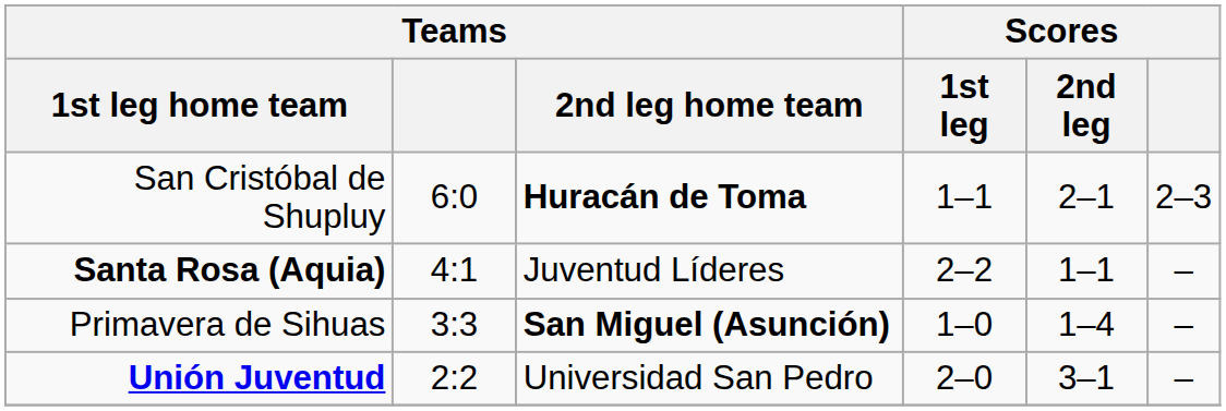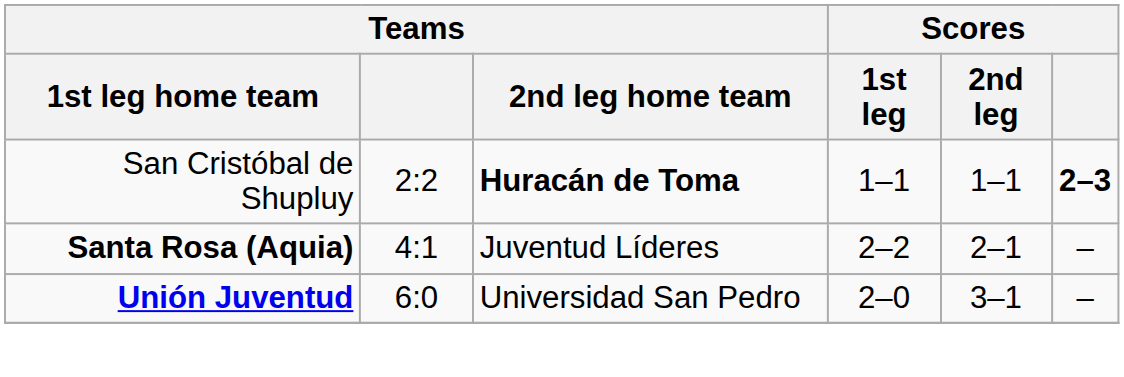San Cristóbal de Shupluy | Teams: 6:0 -> 2:2
San Cristóbal de Shupluy | Scores / 2nd leg: 2–1 -> 1–1
San Cristóbal de Shupluy | Scores: normal -> bold
Santa Rosa (Aquia) | Scores / 2nd leg: 1–1 -> 2–1
- row: Primavera de Sihuas | 3:3 | San Miguel (Asunción) | 1–0 | 1–4 | –
Unión Juventud | Teams: 2:2 -> 6:0
